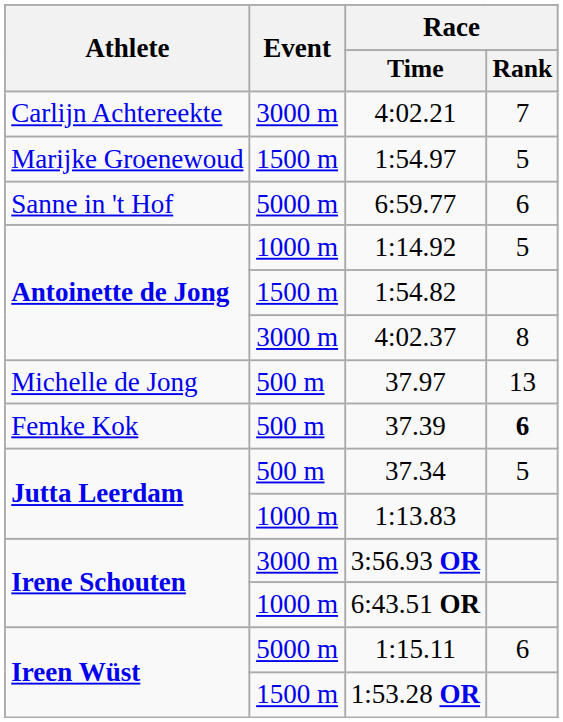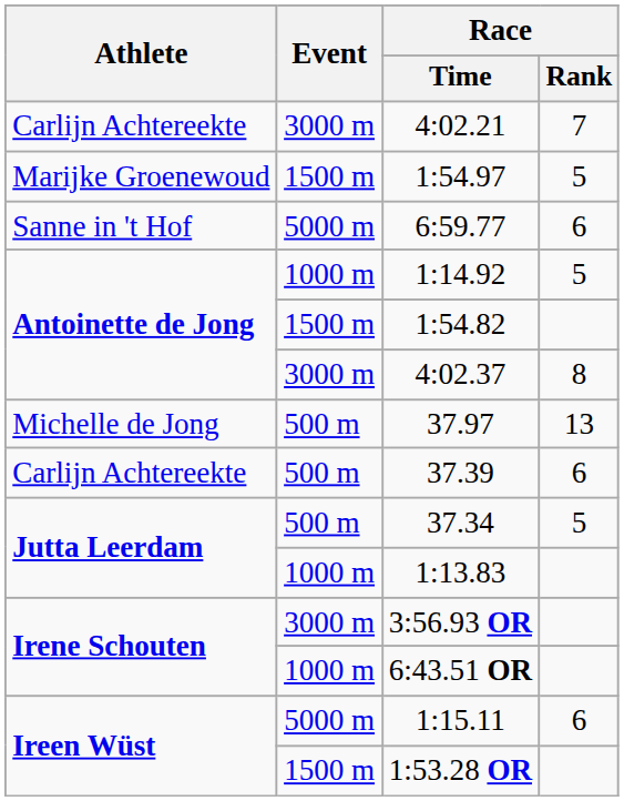37.39 | Athlete: Femke Kok -> Carlijn Achtereekte
37.39 | Race / Rank: bold -> normal
